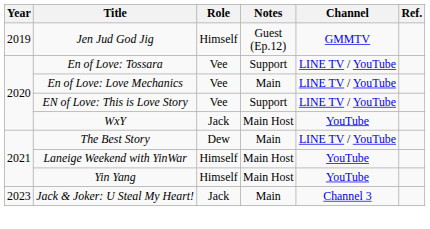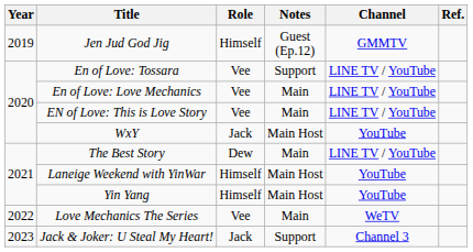EN of Love: This is Love Story | Notes: Support -> Main
+ row: 2022 | Love Mechanics The Series | Vee | Main | WeTV
Jack & Joker: U Steal My Heart! | Notes: Main -> Support
